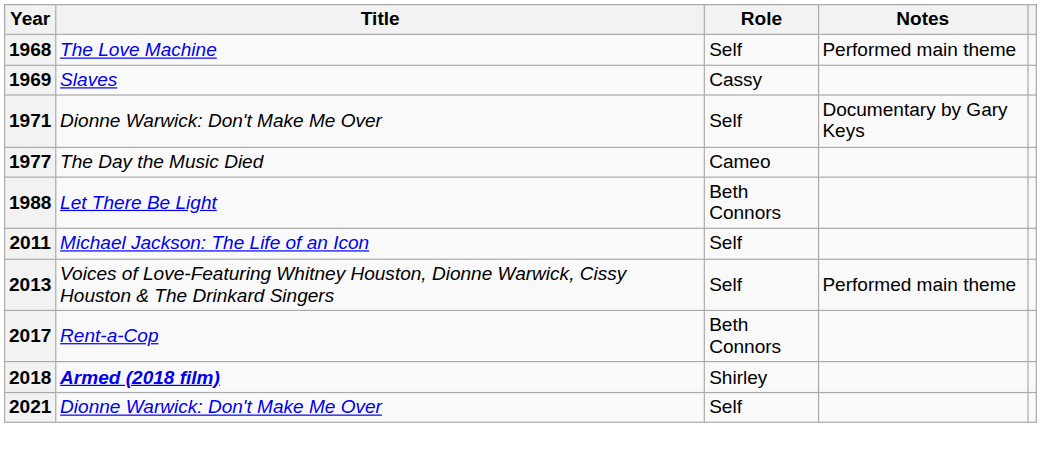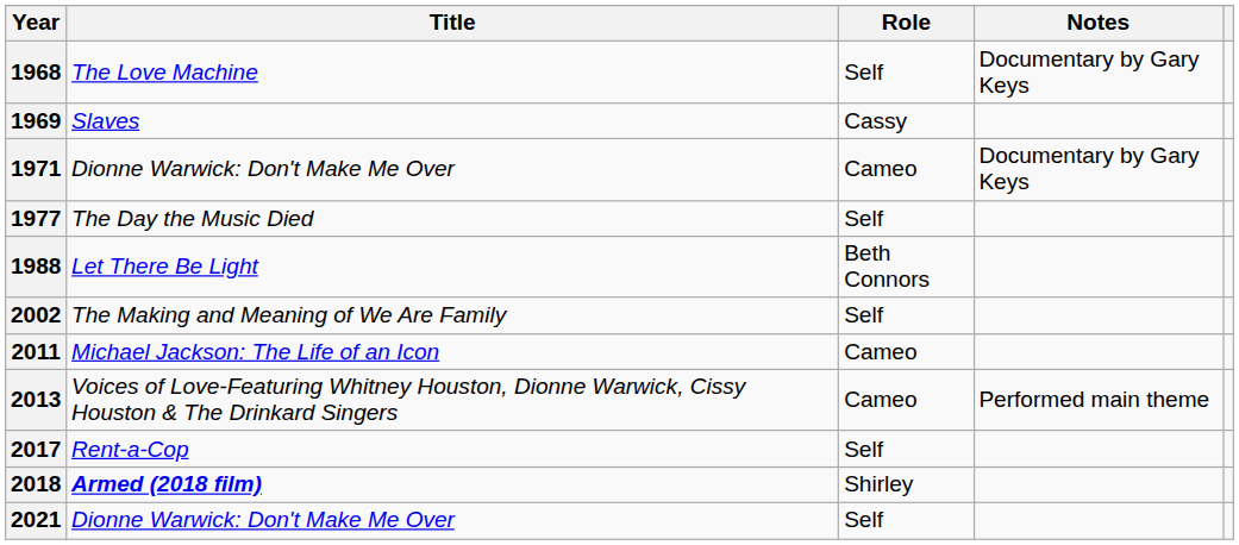1968 | Notes: Performed main theme -> Documentary by Gary Keys
1971 | Role: Self -> Cameo
1977 | Role: Cameo -> Self
+ row: 2002 | The Making and Meaning of We Are Family | Self
2011 | Role: Self -> Cameo
2013 | Role: Self -> Cameo
2017 | Role: Beth Connors -> Self
